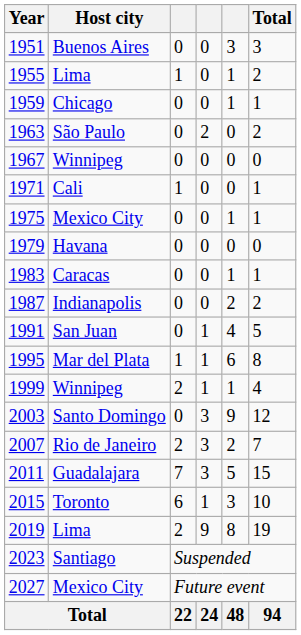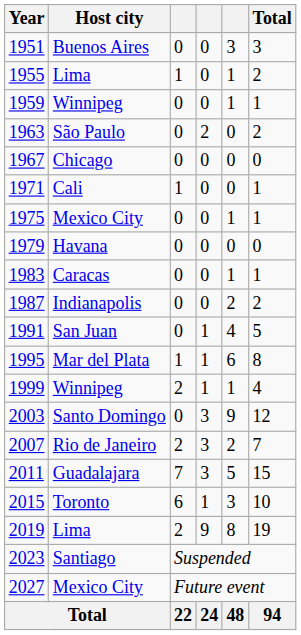1959 | Host city: Chicago -> Winnipeg
1967 | Host city: Winnipeg -> Chicago
